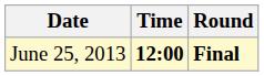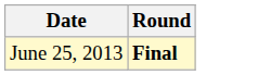- column: Time | 12:00
